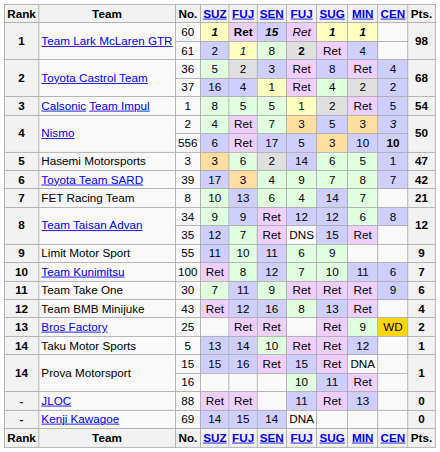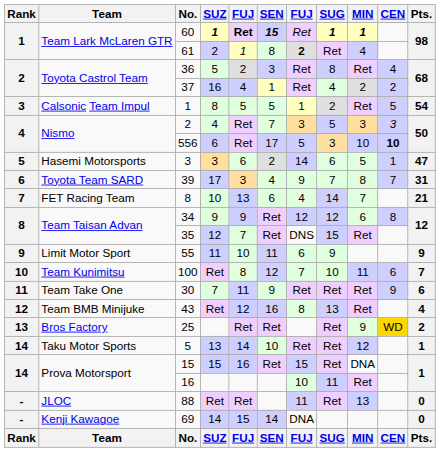39 | Pts.: 42 -> 31
